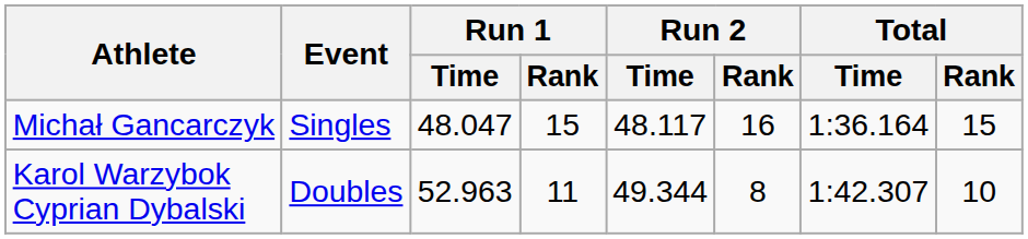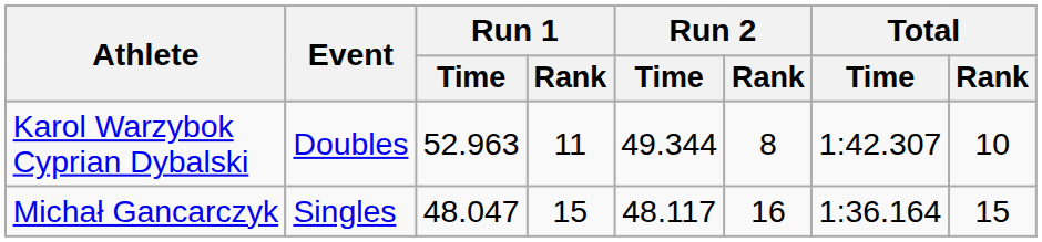rows swapped: Michał Gancarczyk <-> Karol Warzybok Cyprian Dybalski
